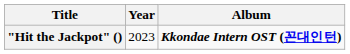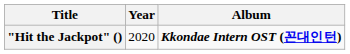"Hit the Jackpot" () | Year: 2023 -> 2020
